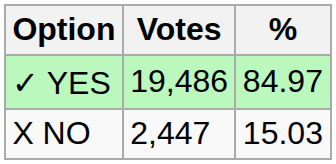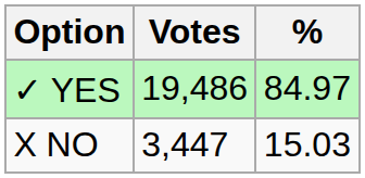X NO | Votes: 2,447 -> 3,447
